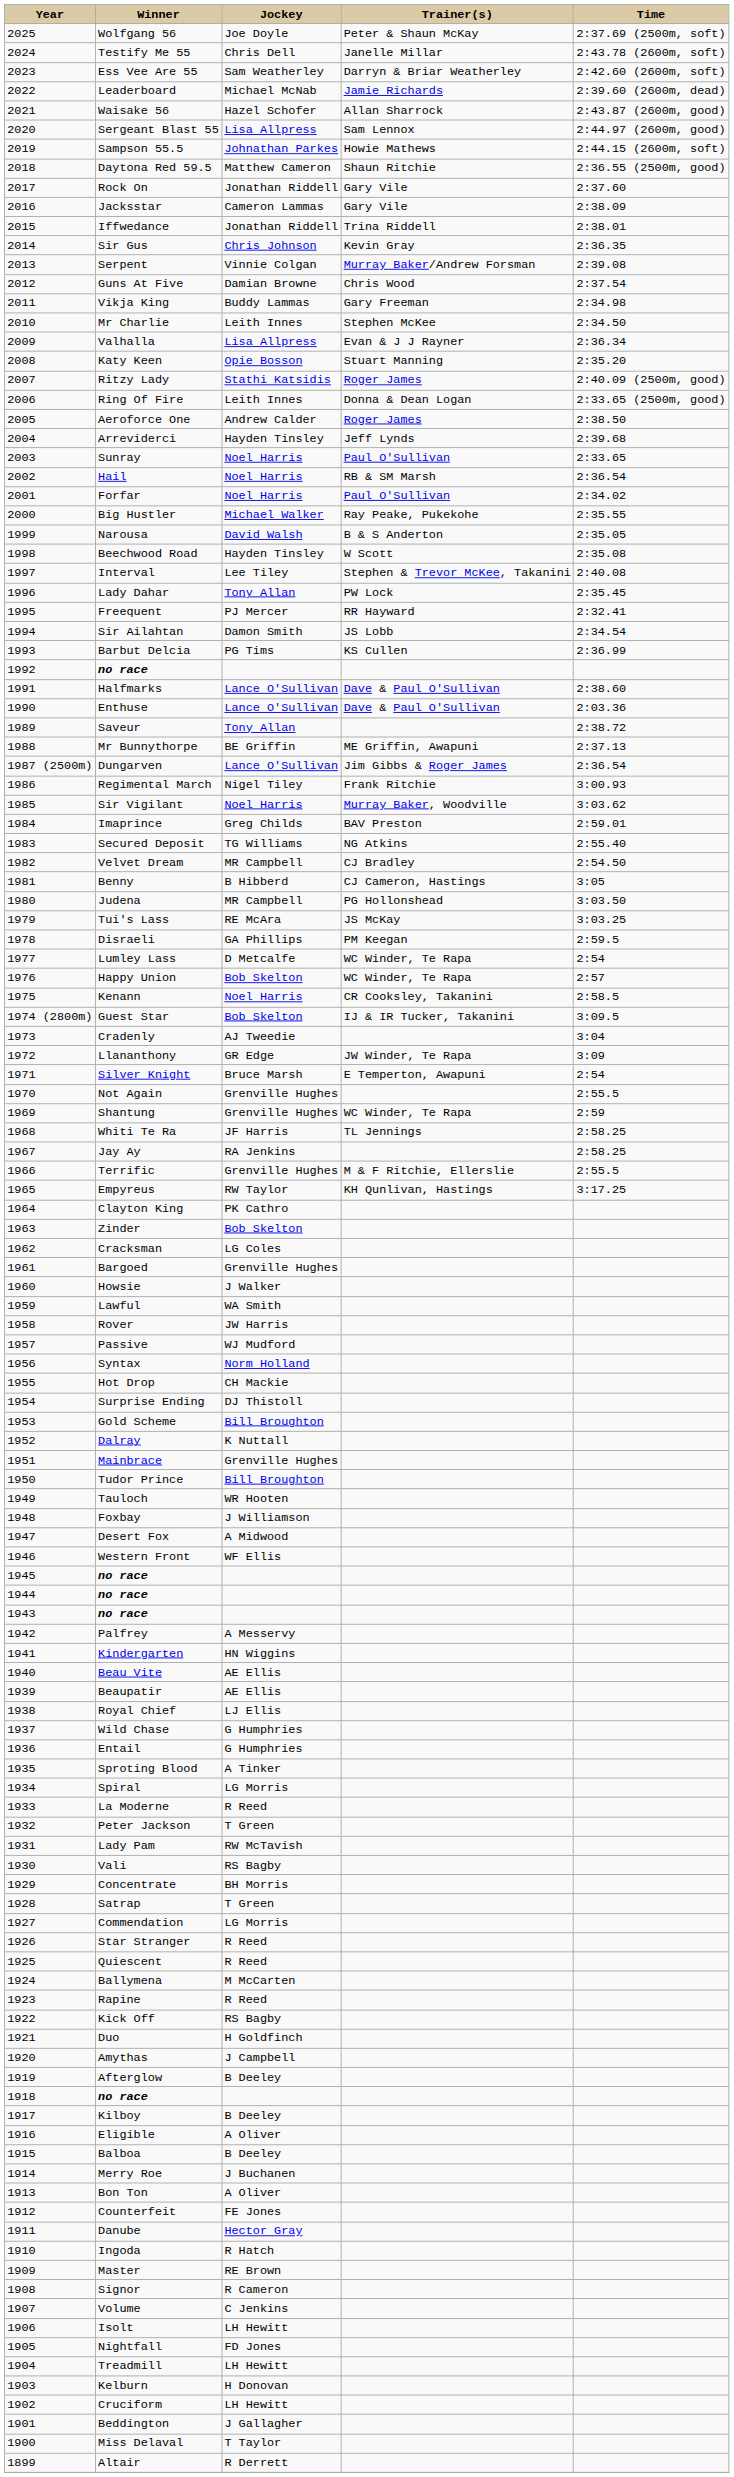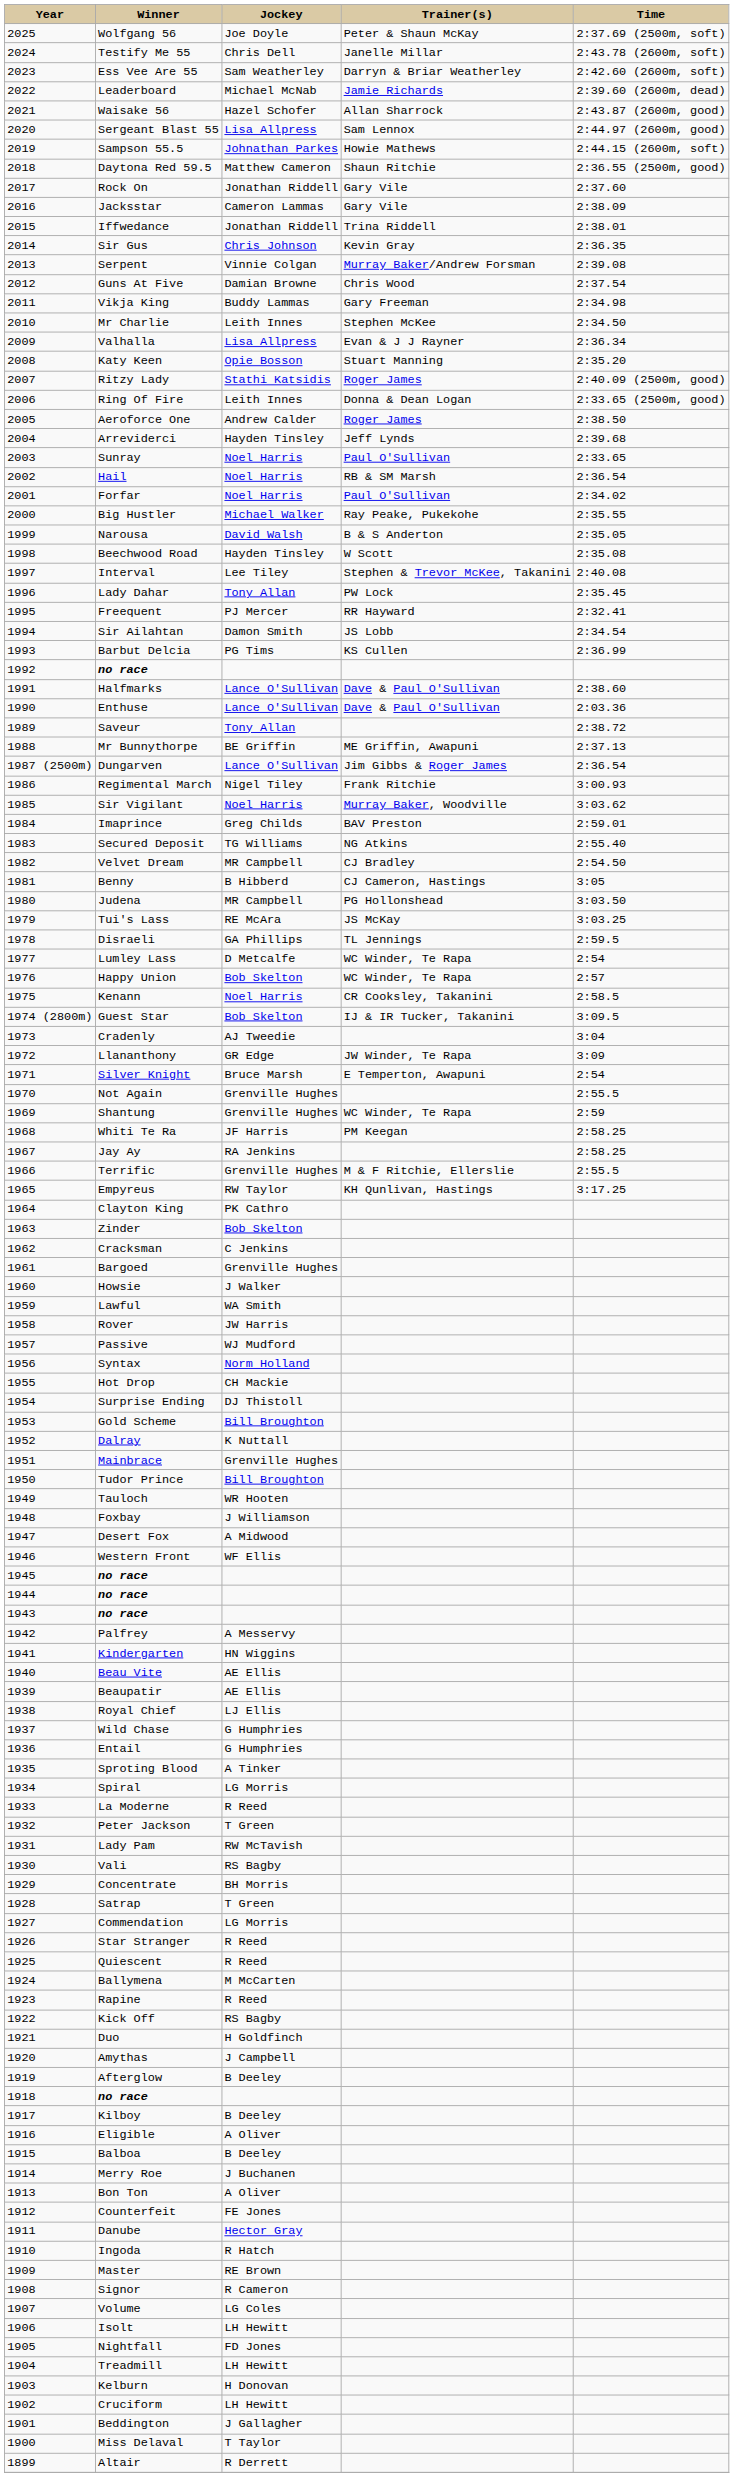Disraeli | Trainer(s): PM Keegan -> TL Jennings
Whiti Te Ra | Trainer(s): TL Jennings -> PM Keegan
Cracksman | Jockey: LG Coles -> C Jenkins
Volume | Jockey: C Jenkins -> LG Coles
